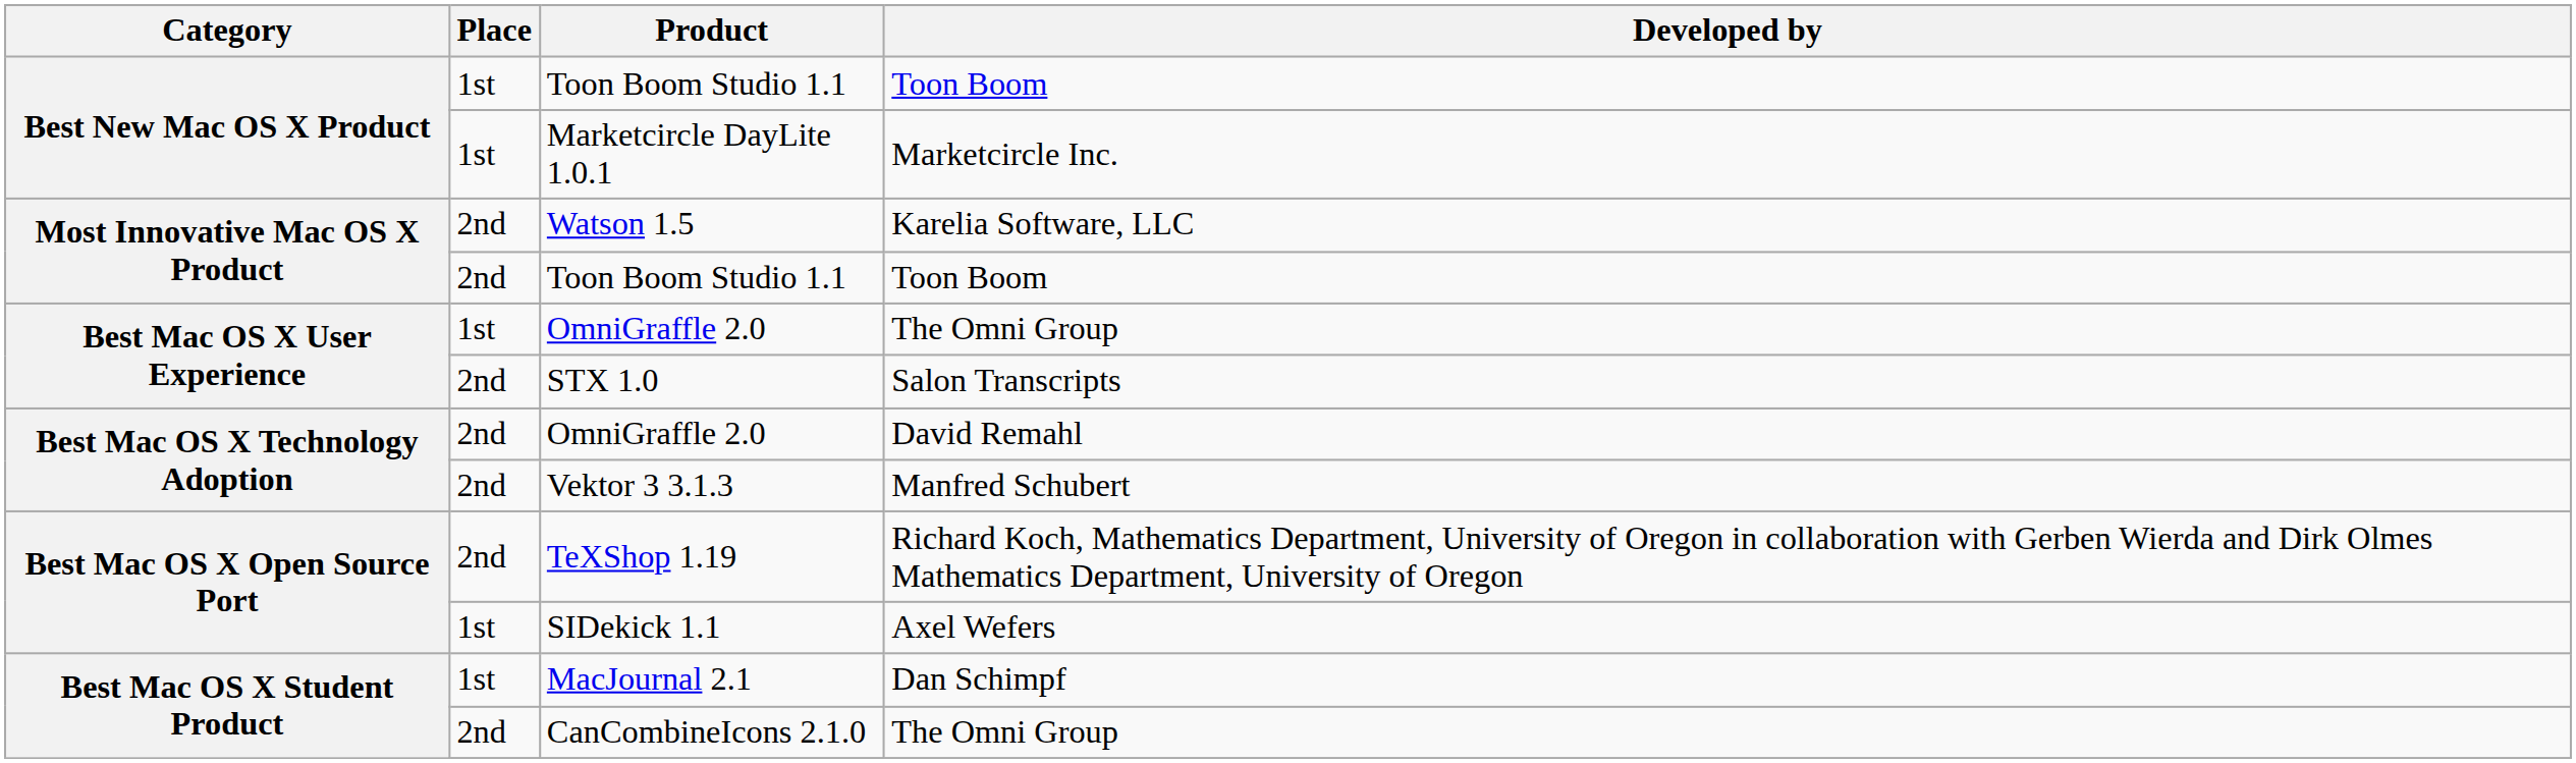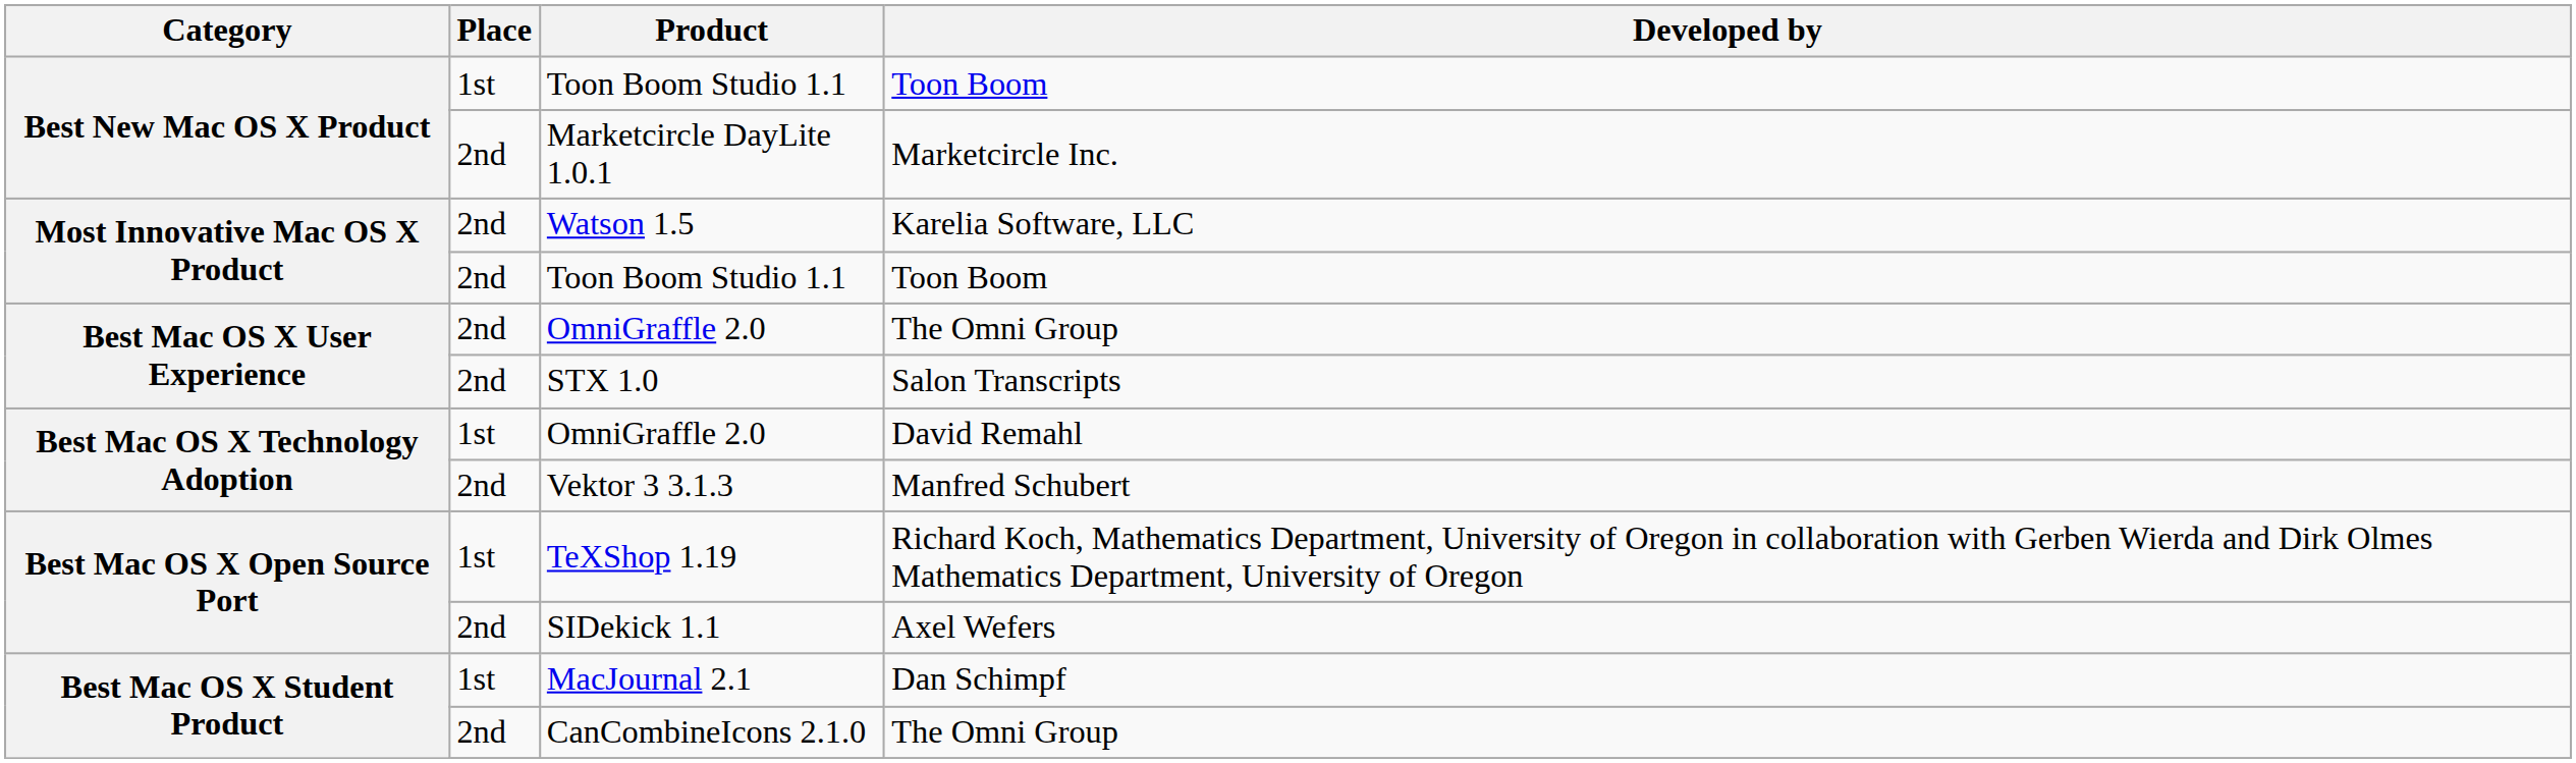Marketcircle DayLite 1.0.1 | Place: 1st -> 2nd
Best Mac OS X User Experience / OmniGraffle 2.0 | Place: 1st -> 2nd
Best Mac OS X Technology Adoption / OmniGraffle 2.0 | Place: 2nd -> 1st
TeXShop 1.19 | Place: 2nd -> 1st
SIDekick 1.1 | Place: 1st -> 2nd
